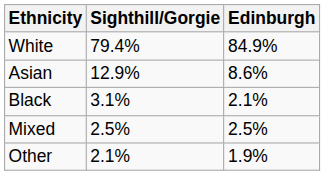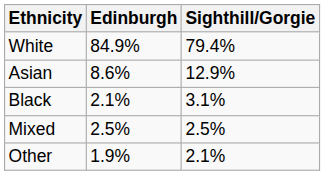columns swapped: Sighthill/Gorgie <-> Edinburgh
